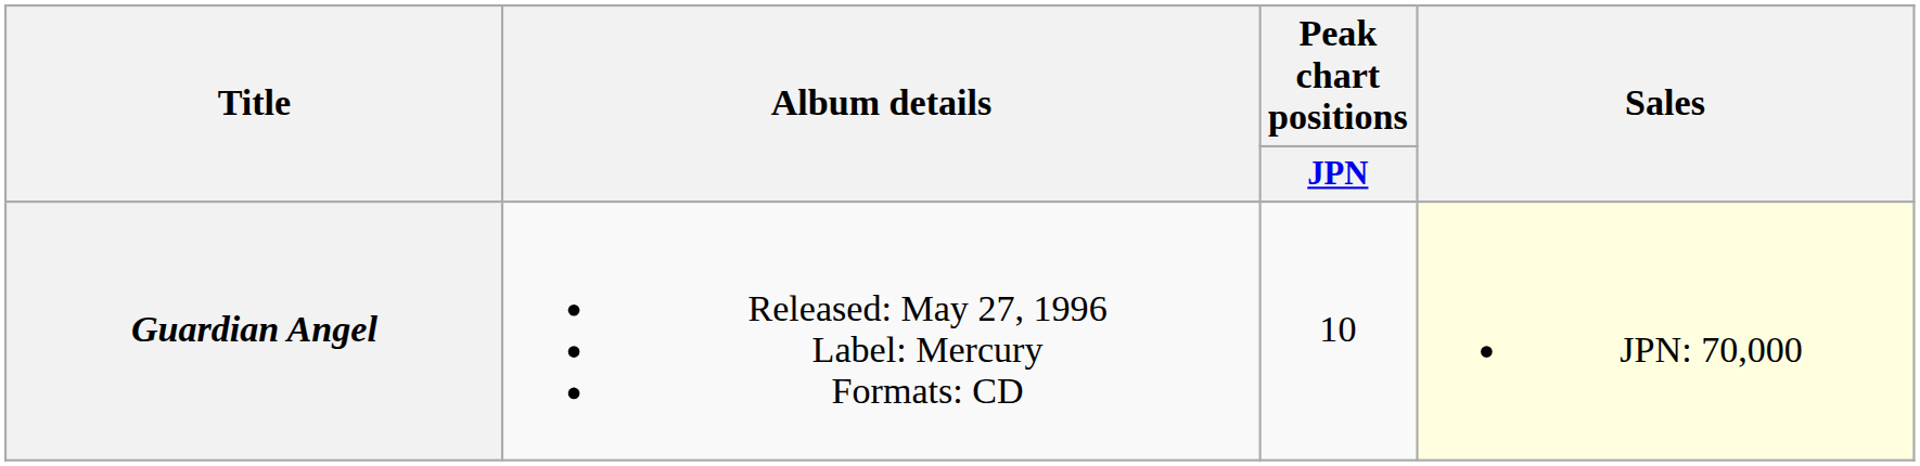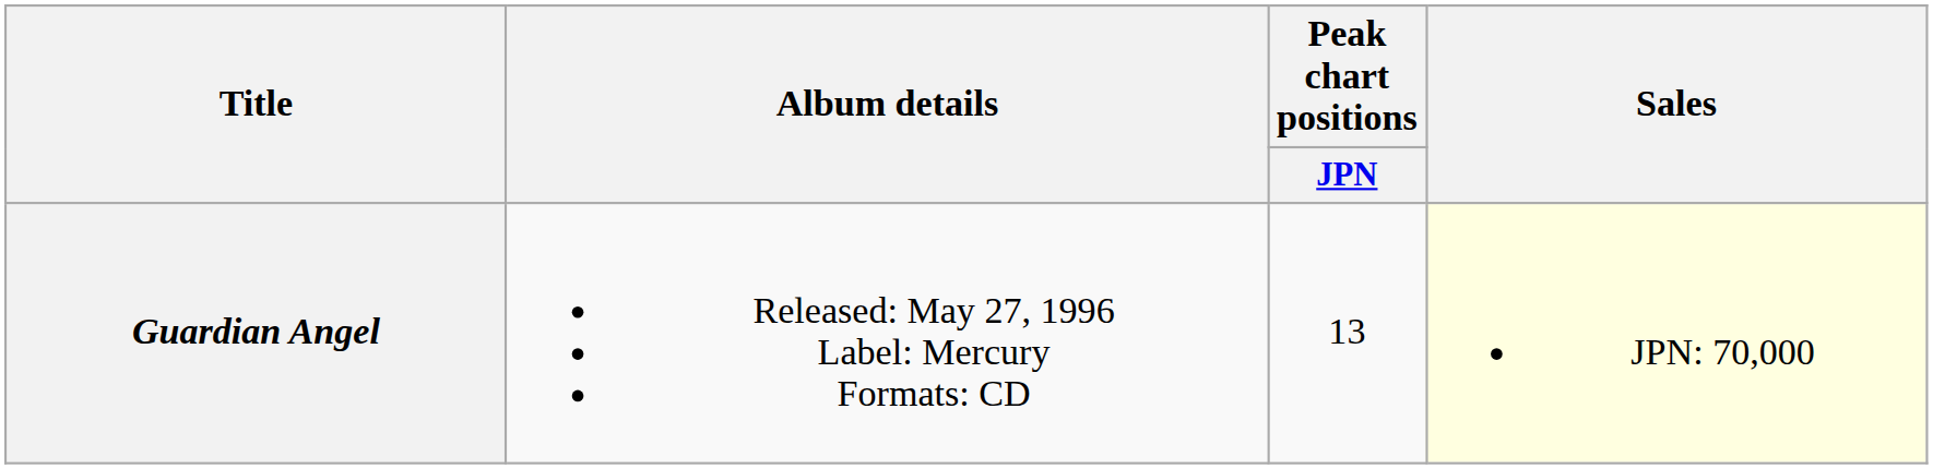Guardian Angel | Peak chart positions / JPN: 10 -> 13
